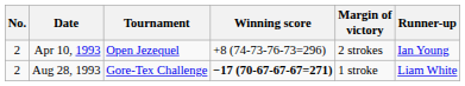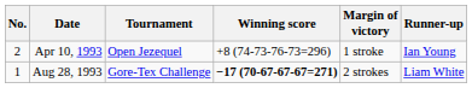Apr 10, 1993 | Margin of victory: 2 strokes -> 1 stroke
Aug 28, 1993 | No.: 2 -> 1
Aug 28, 1993 | Margin of victory: 1 stroke -> 2 strokes
